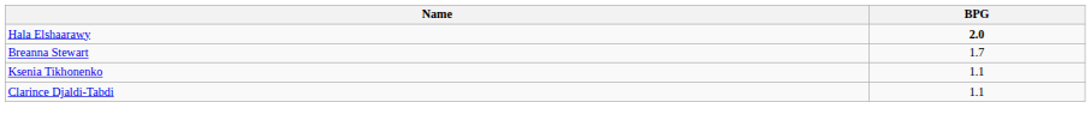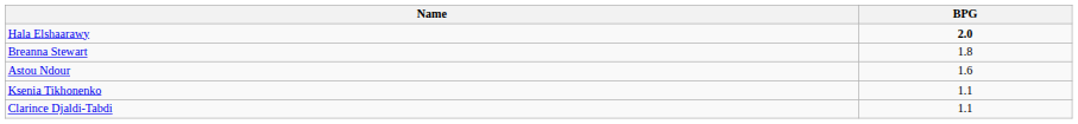Breanna Stewart | BPG: 1.7 -> 1.8
+ row: Astou Ndour | 1.6
